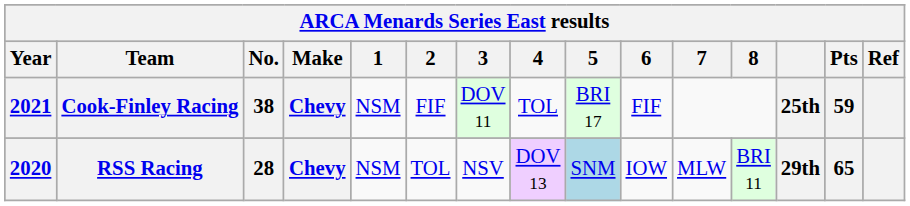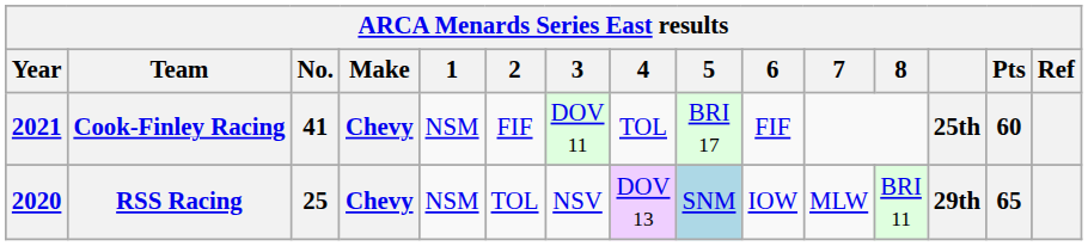Cook-Finley Racing | No.: 38 -> 41
Cook-Finley Racing | Pts: 59 -> 60
RSS Racing | No.: 28 -> 25
